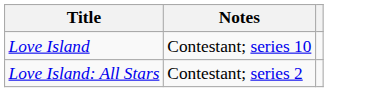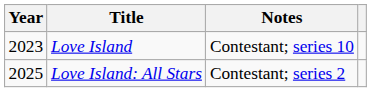+ column: Year | 2023 | 2025
